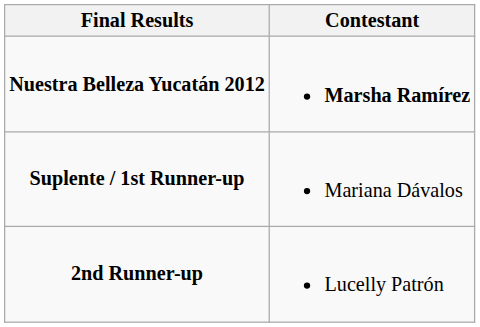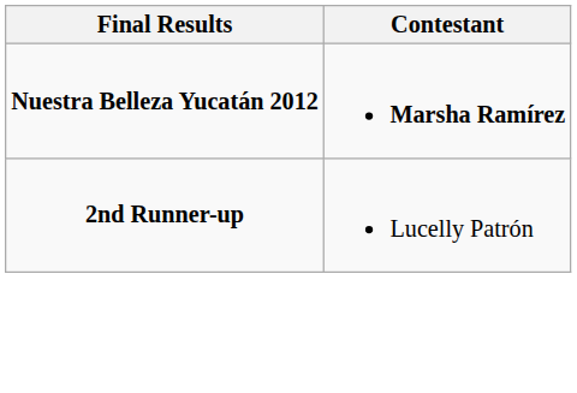- row: Suplente / 1st Runner-up | Mariana Dávalos
